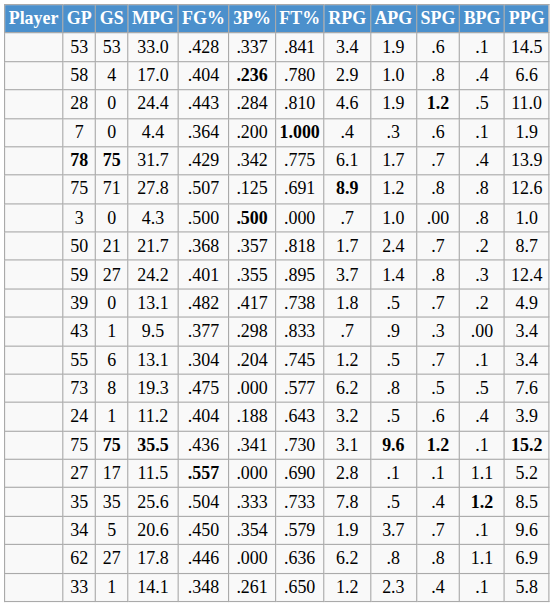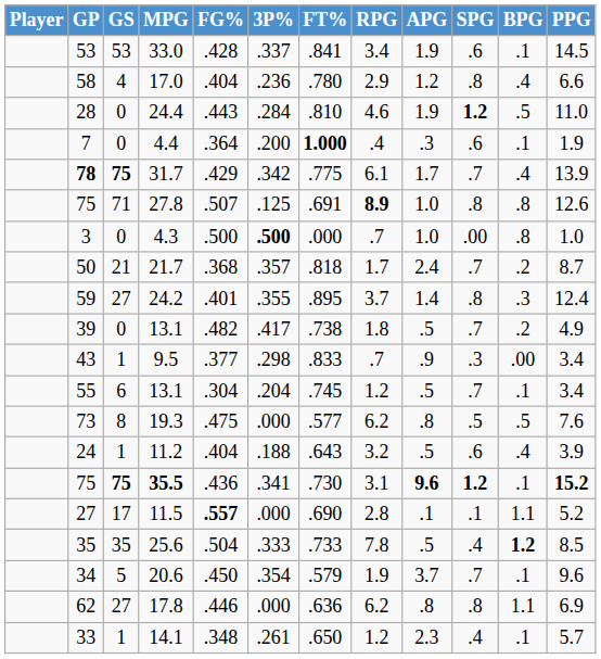58 | 3P%: bold -> normal
58 | APG: 1.0 -> 1.2
75 / 27.8 | APG: 1.2 -> 1.0
33 | PPG: 5.8 -> 5.7
